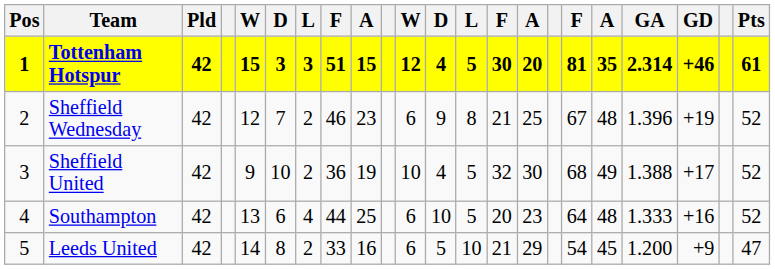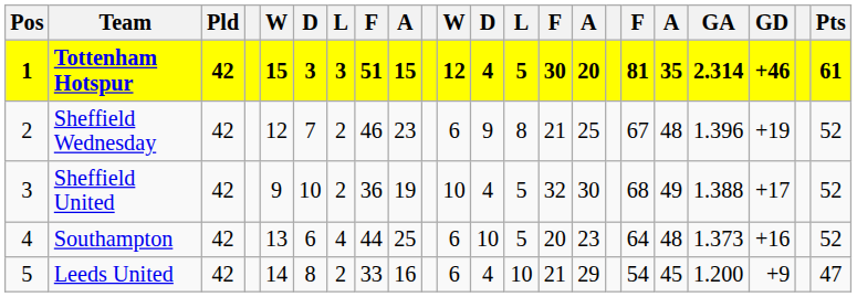Southampton | GA: 1.333 -> 1.373
Leeds United | column 12: 5 -> 4
